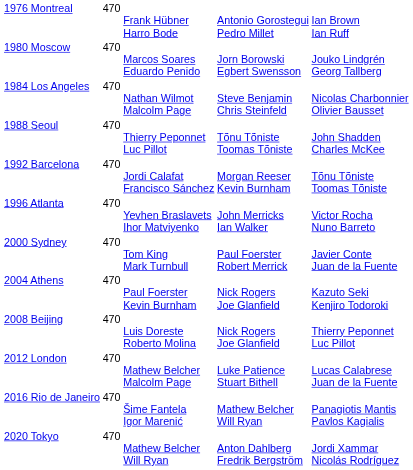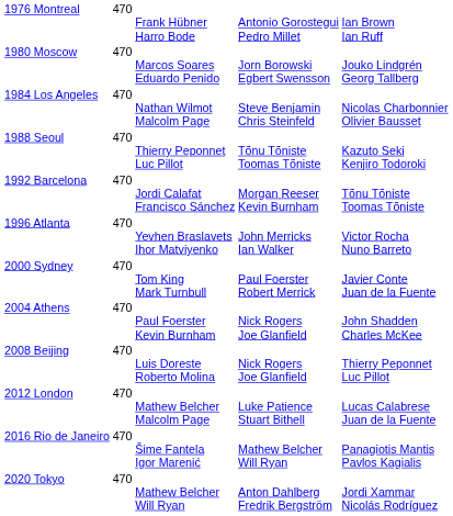1988 Seoul | column 5: John Shadden Charles McKee -> Kazuto Seki Kenjiro Todoroki
2004 Athens | column 5: Kazuto Seki Kenjiro Todoroki -> John Shadden Charles McKee
